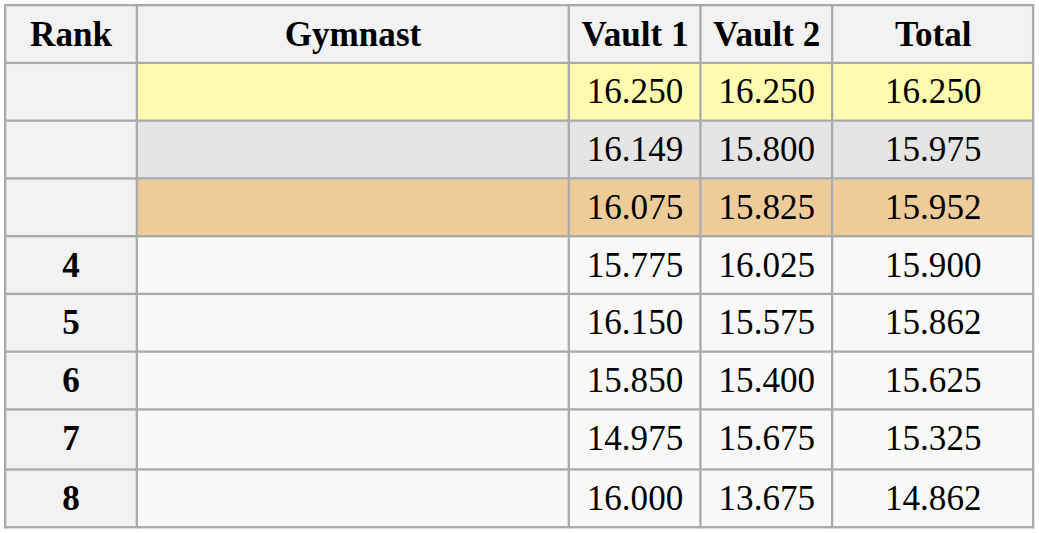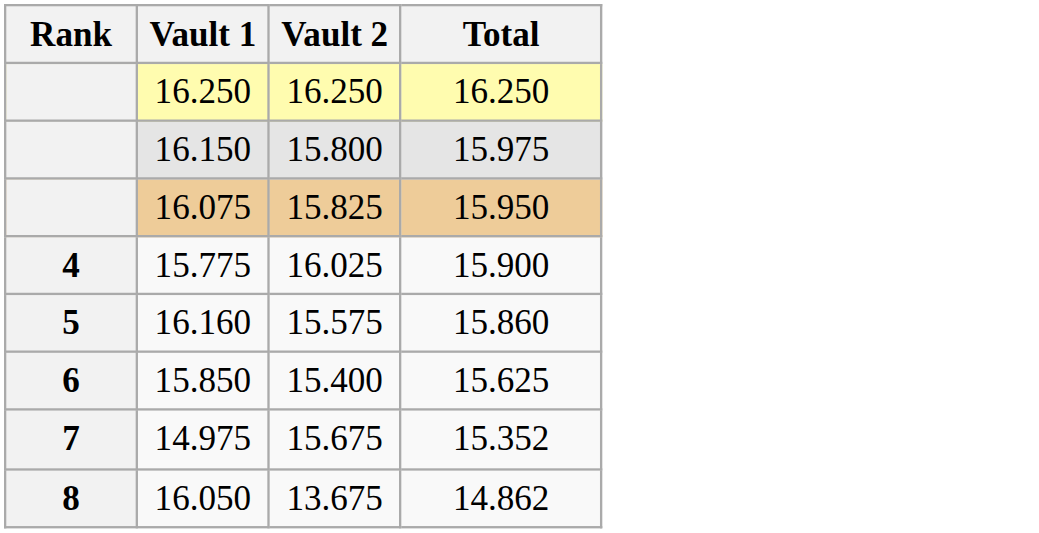- column: Gymnast
15.800 | Vault 1: 16.149 -> 16.150
15.825 | Total: 15.952 -> 15.950
15.575 | Vault 1: 16.150 -> 16.160
15.575 | Total: 15.862 -> 15.860
15.675 | Total: 15.325 -> 15.352
13.675 | Vault 1: 16.000 -> 16.050
